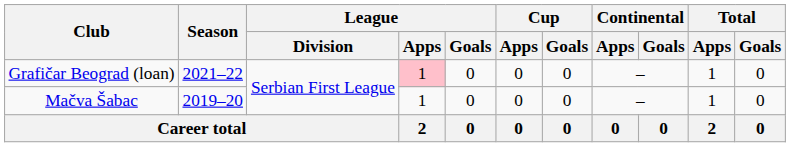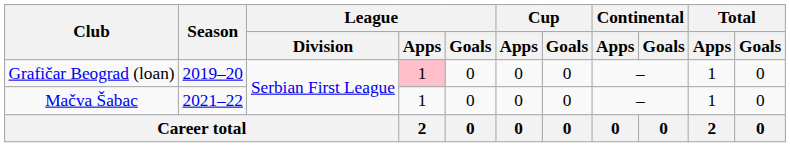Grafičar Beograd (loan) | Season: 2021–22 -> 2019–20
Mačva Šabac | Season: 2019–20 -> 2021–22
